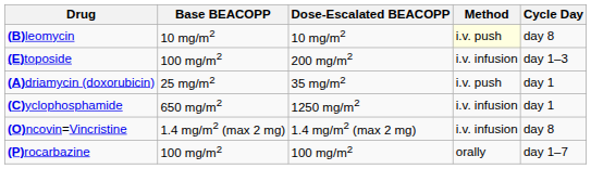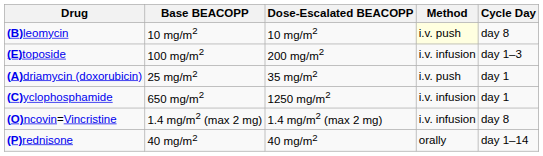- row: (P)rocarbazine | 100 mg/m2 | 100 mg/m2 | orally | day 1–7
+ row: (P)rednisone | 40 mg/m2 | 40 mg/m2 | orally | day 1–14
